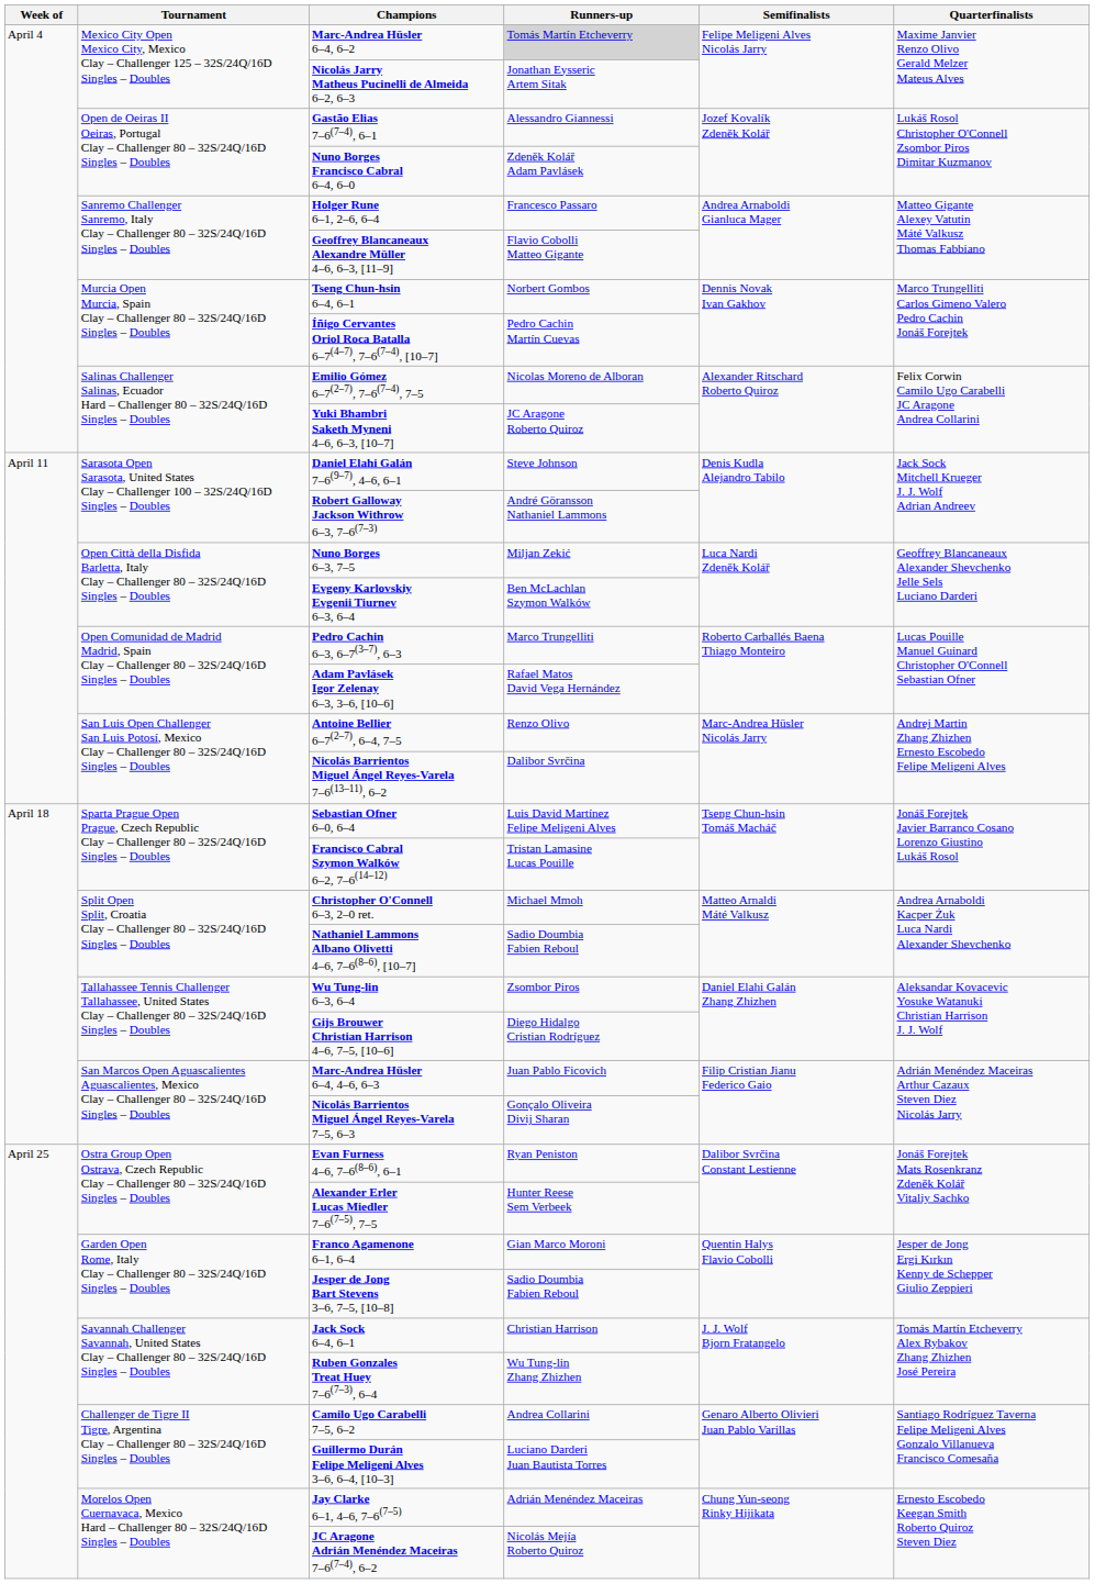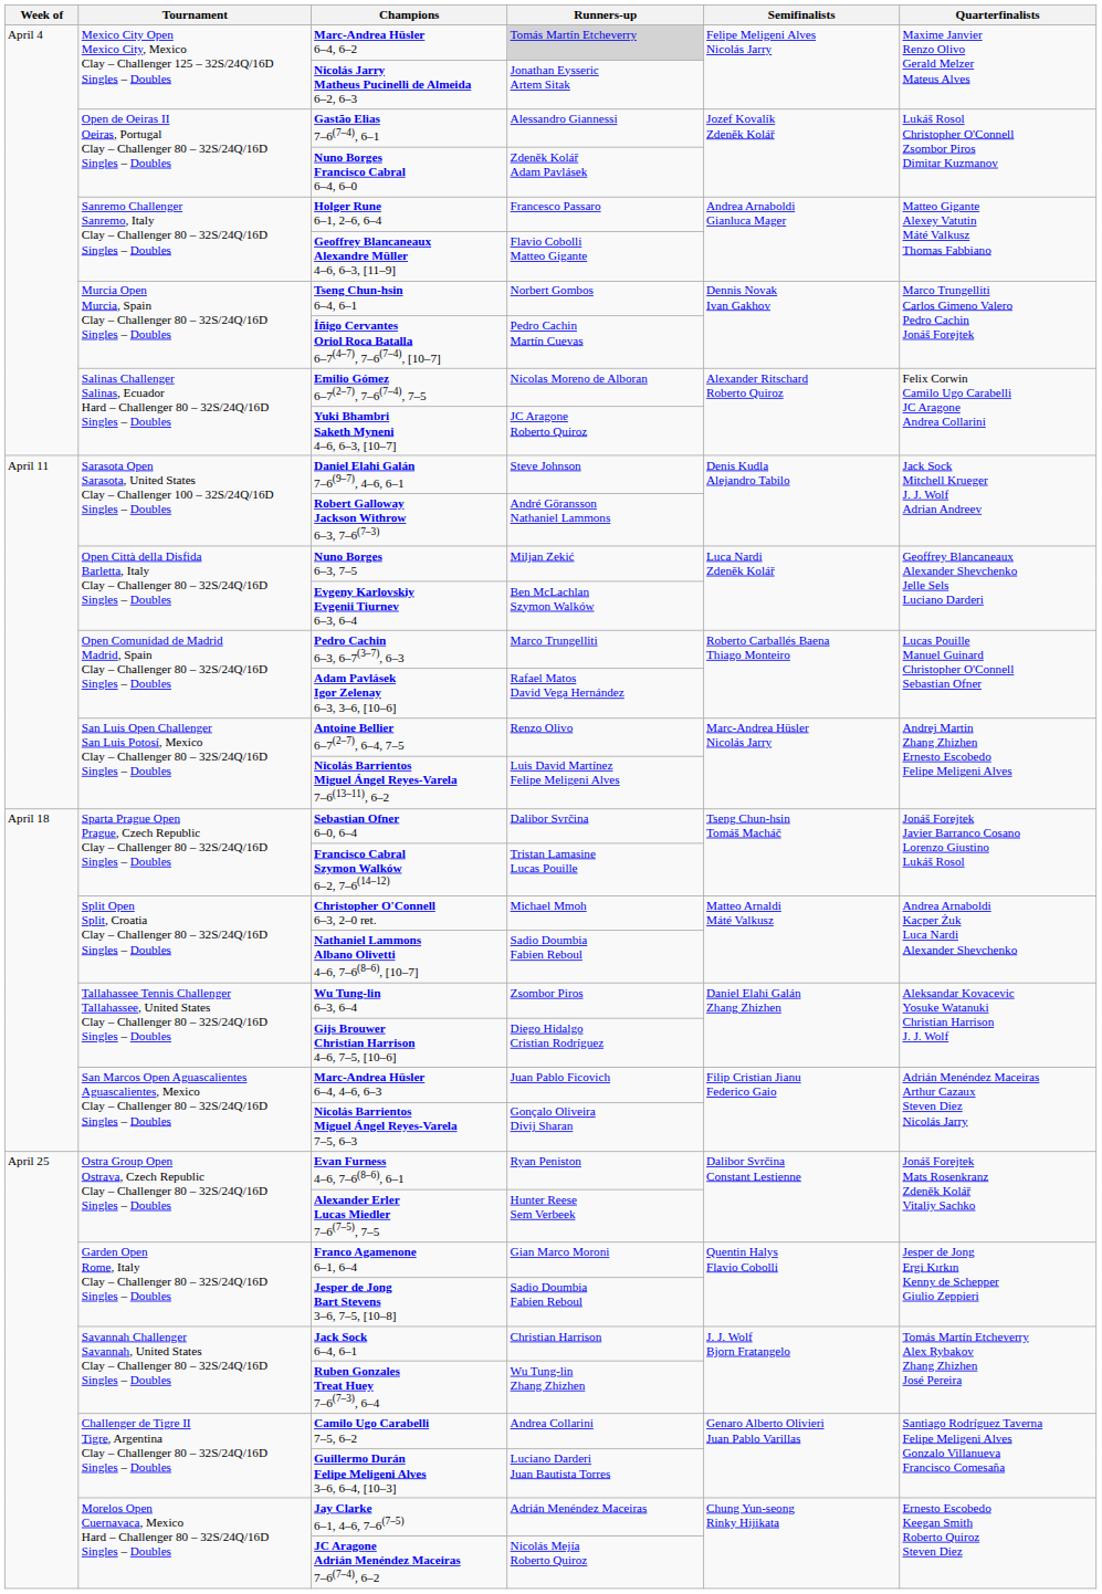Nicolás Barrientos Miguel Ángel Reyes-Varela 7–6(13–11), 6–2 | Runners-up: Dalibor Svrčina -> Luis David Martínez Felipe Meligeni Alves
Sebastian Ofner 6–0, 6–4 | Runners-up: Luis David Martínez Felipe Meligeni Alves -> Dalibor Svrčina
